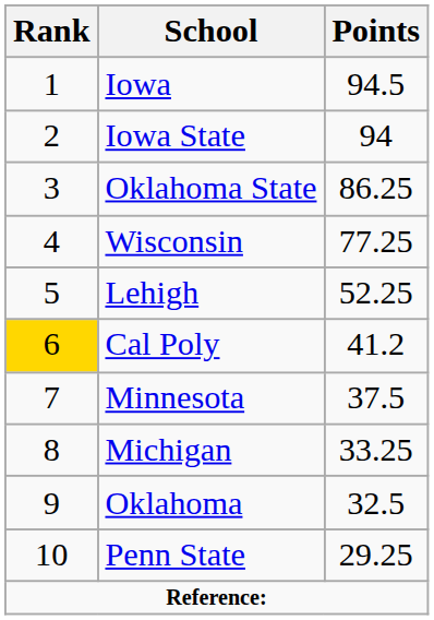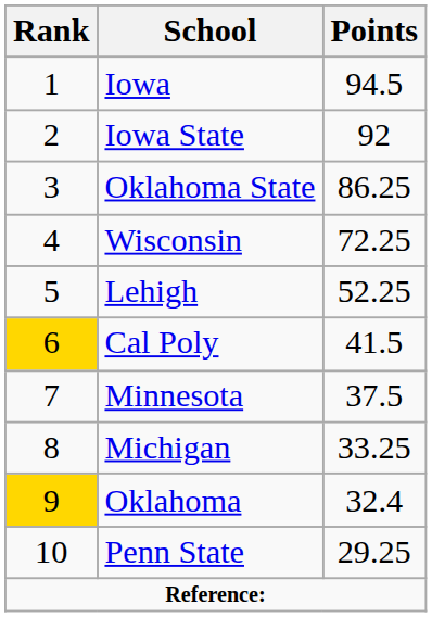Iowa State | Points: 94 -> 92
Wisconsin | Points: 77.25 -> 72.25
Cal Poly | Points: 41.2 -> 41.5
Oklahoma | Rank: no background -> gold background
Oklahoma | Points: 32.5 -> 32.4
